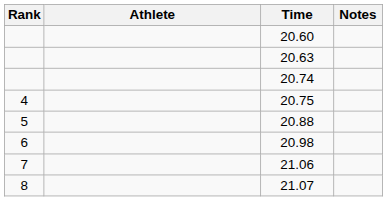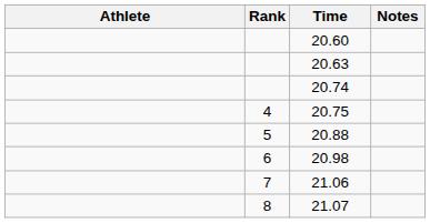columns swapped: Rank <-> Athlete
